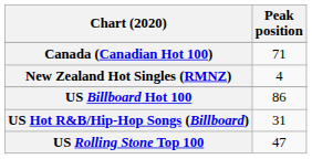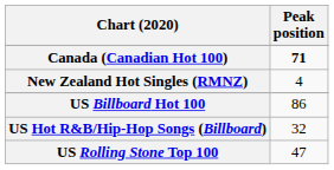Canada (Canadian Hot 100) | Peak position: normal -> bold
US Hot R&B/Hip-Hop Songs (Billboard) | Peak position: 31 -> 32
